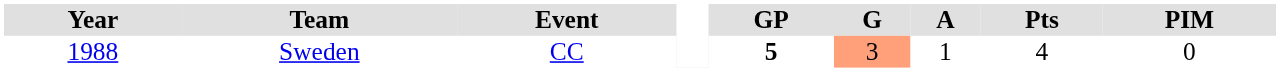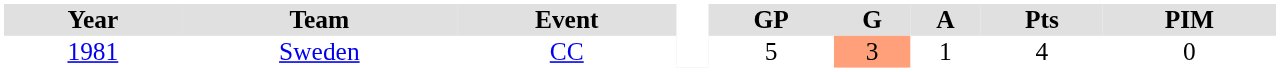Sweden | Year: 1988 -> 1981
Sweden | GP: bold -> normal
